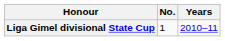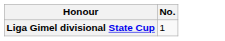- column: Years | 2010–11
